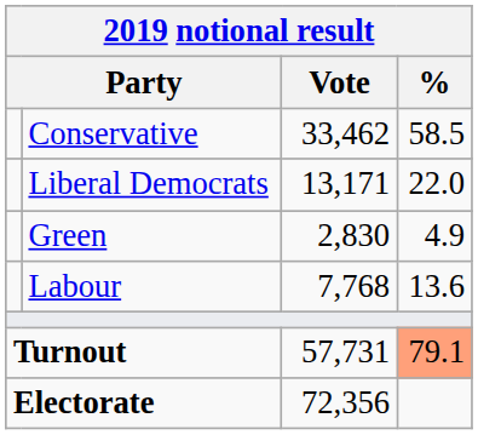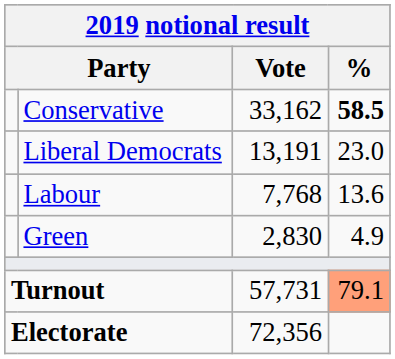Conservative | Vote: 33,462 -> 33,162
Conservative | %: normal -> bold
Liberal Democrats | Vote: 13,171 -> 13,191
Liberal Democrats | %: 22.0 -> 23.0
rows swapped: Labour <-> Green
